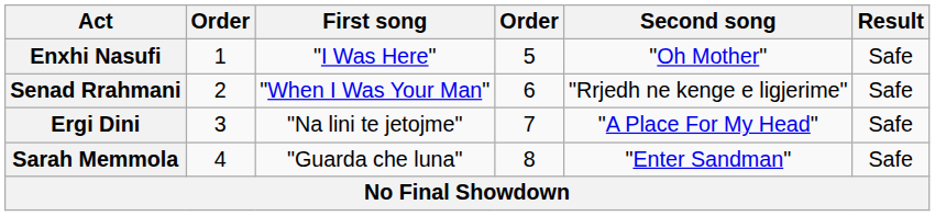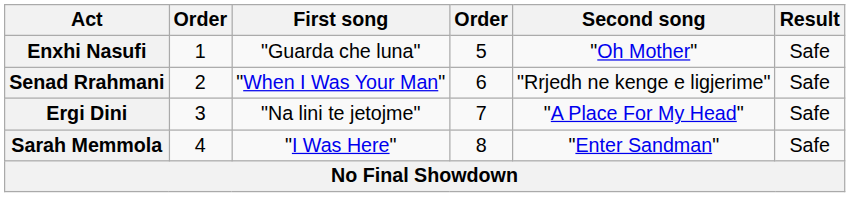Enxhi Nasufi | First song: "I Was Here" -> "Guarda che luna"
Sarah Memmola | First song: "Guarda che luna" -> "I Was Here"
